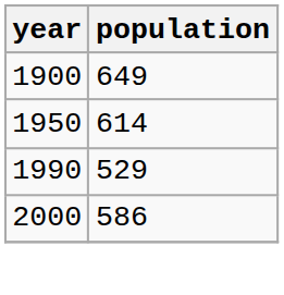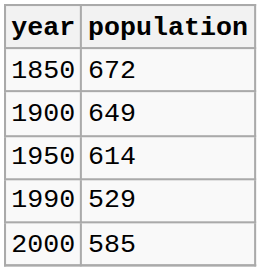+ row: 1850 | 672
2000 | population: 586 -> 585
